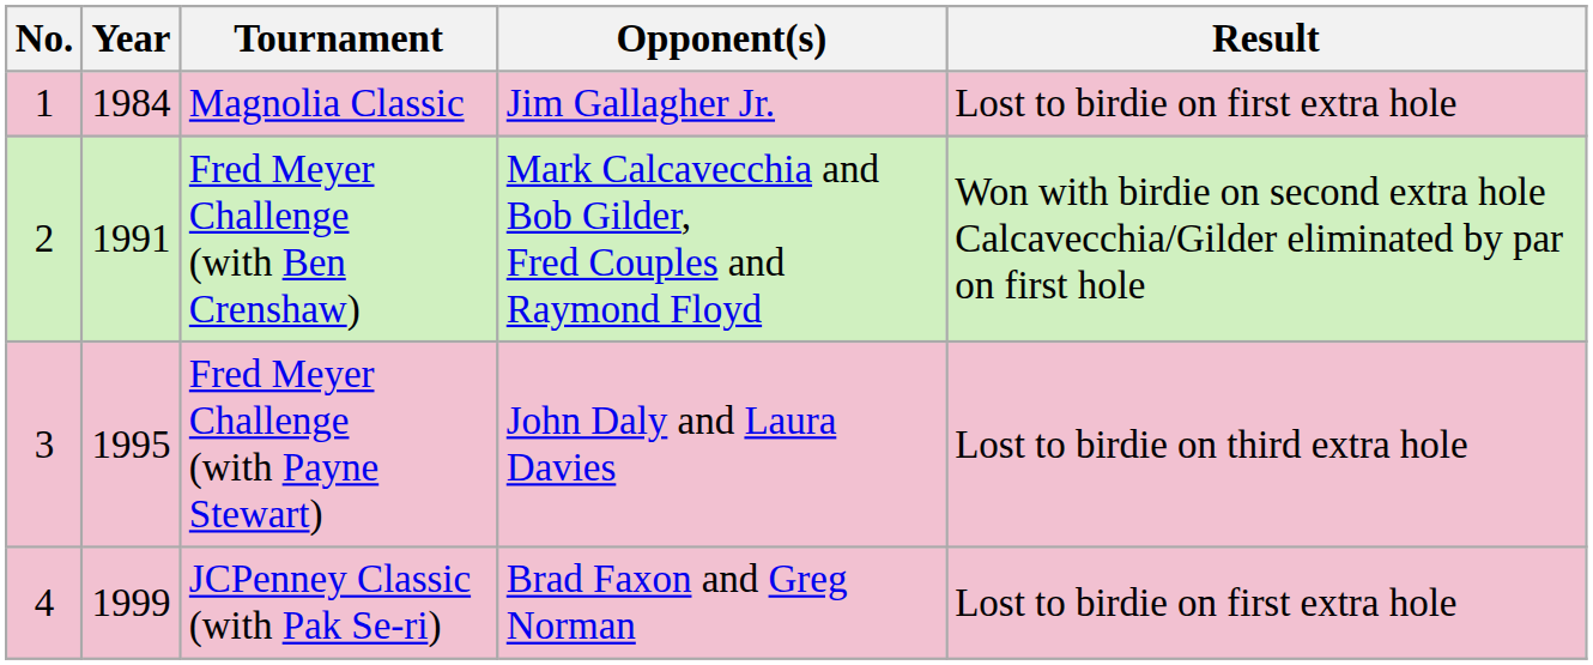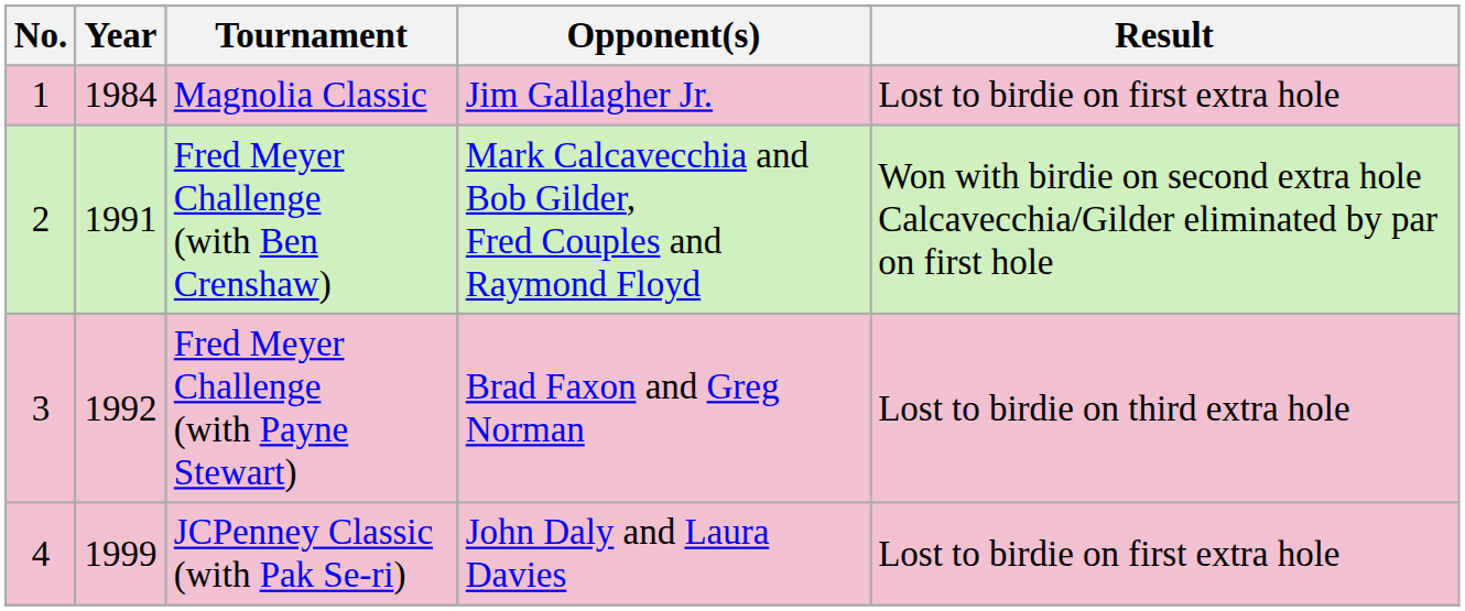Fred Meyer Challenge (with Payne Stewart) | Year: 1995 -> 1992
Fred Meyer Challenge (with Payne Stewart) | Opponent(s): John Daly and Laura Davies -> Brad Faxon and Greg Norman
JCPenney Classic (with Pak Se-ri) | Opponent(s): Brad Faxon and Greg Norman -> John Daly and Laura Davies
